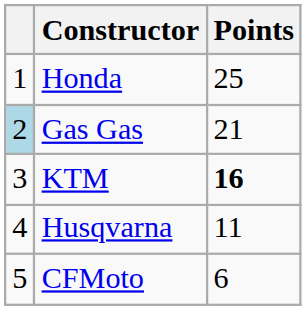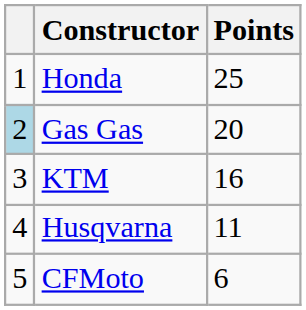Gas Gas | Points: 21 -> 20
KTM | Points: bold -> normal
